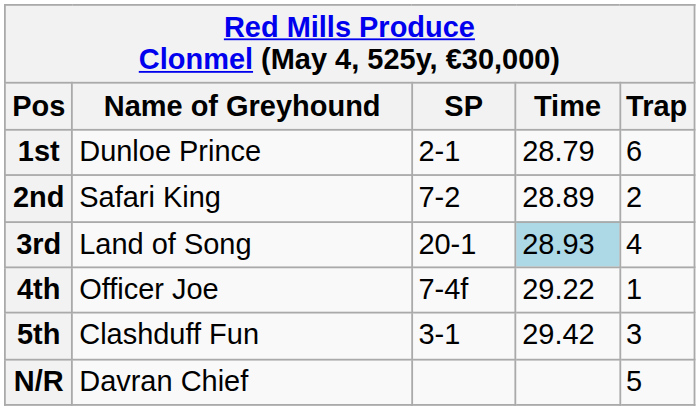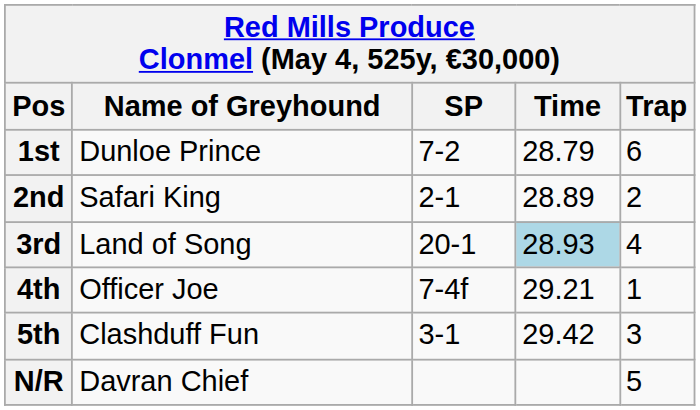1st | SP: 2-1 -> 7-2
2nd | SP: 7-2 -> 2-1
4th | Time: 29.22 -> 29.21
